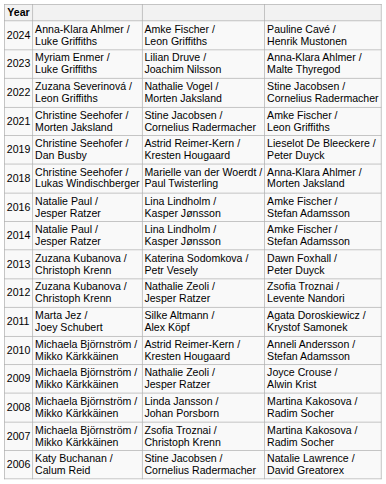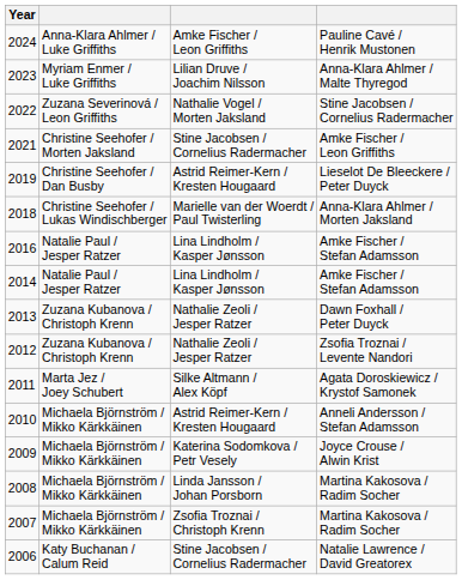2013 | column 3: Katerina Sodomkova / Petr Vesely -> Nathalie Zeoli / Jesper Ratzer
2009 | column 3: Nathalie Zeoli / Jesper Ratzer -> Katerina Sodomkova / Petr Vesely
